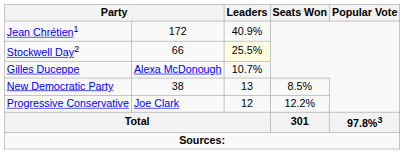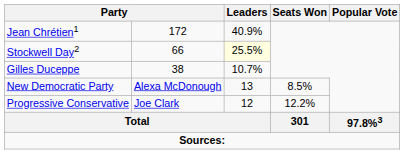Gilles Duceppe | column 2: Alexa McDonough -> 38
New Democratic Party | column 2: 38 -> Alexa McDonough
